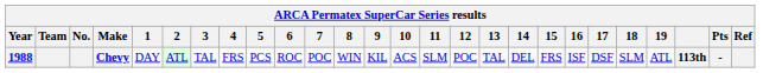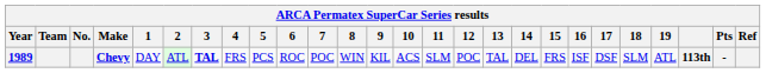Chevy | Year: 1988 -> 1989
Chevy | 3: normal -> bold
